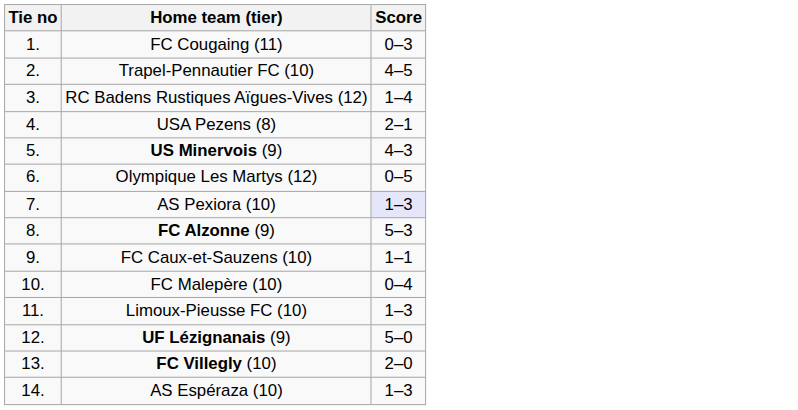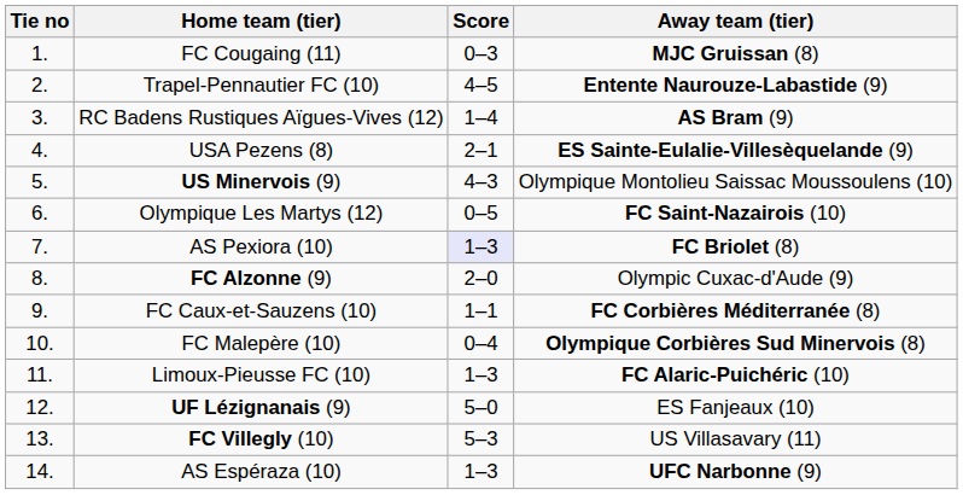+ column: Away team (tier) | MJC Gruissan (8) | Entente Naurouze-Labastide (9) | AS Bram (9) | ES Sainte-Eulalie-Villesèquelande (9) | Olympique Montolieu Saissac Moussoulens (10) | FC Saint-Nazairois (10) | FC Briolet (8) | Olympic Cuxac-d'Aude (9) | FC Corbières Méditerranée (8) | Olympique Corbières Sud Minervois (8) | FC Alaric-Puichéric (10) | ES Fanjeaux (10) | US Villasavary (11) | UFC Narbonne (9)
FC Alzonne (9) | Score: 5–3 -> 2–0
FC Villegly (10) | Score: 2–0 -> 5–3
